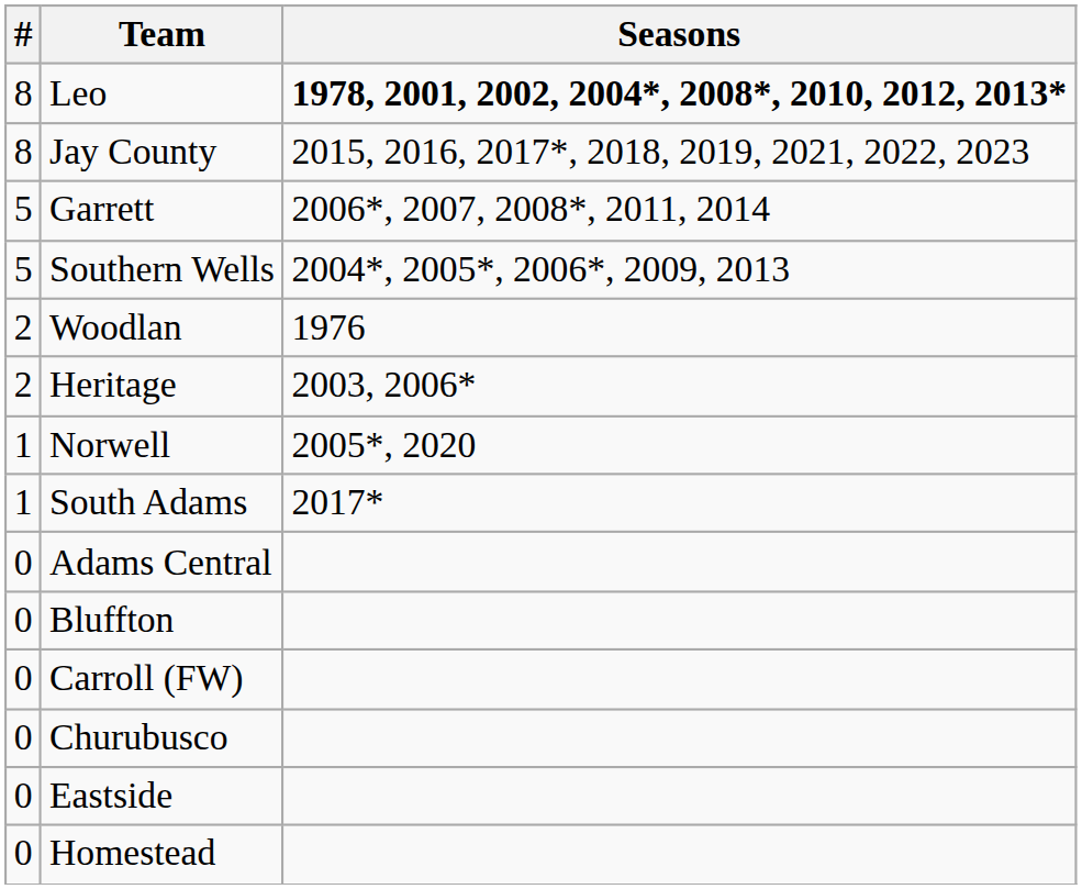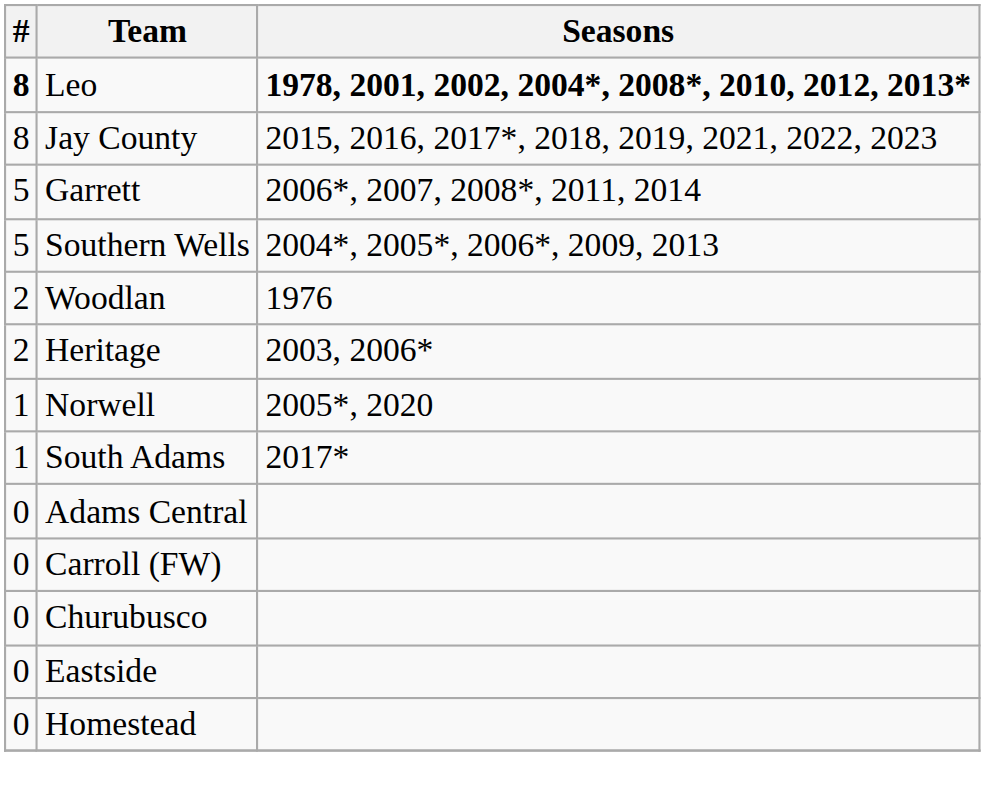Leo | #: normal -> bold
- row: 0 | Bluffton
